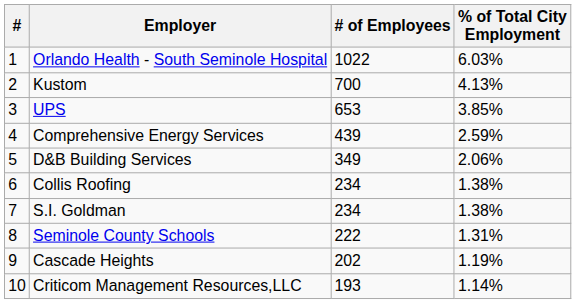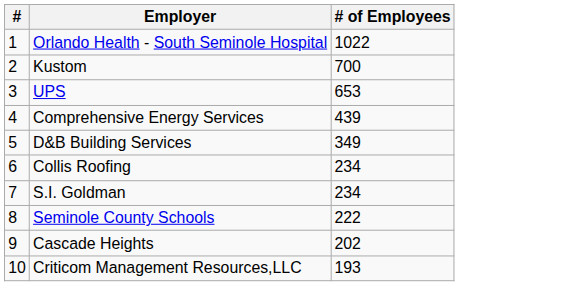- column: % of Total City Employment | 6.03% | 4.13% | 3.85% | 2.59% | 2.06% | 1.38% | 1.38% | 1.31% | 1.19% | 1.14%
